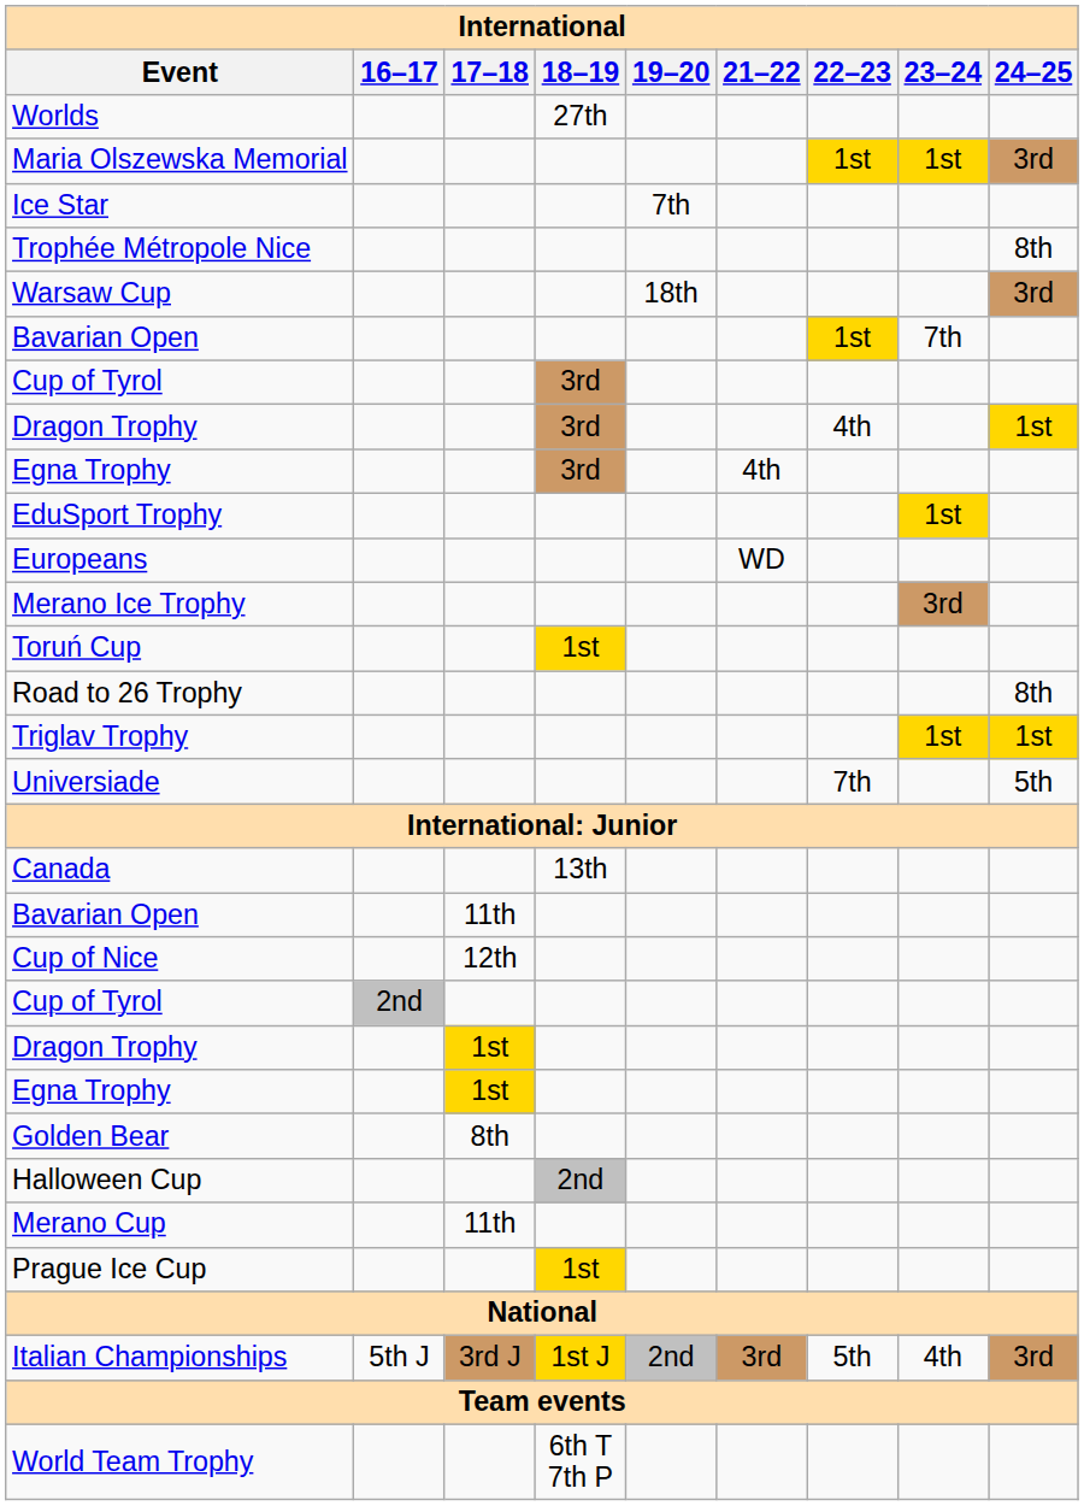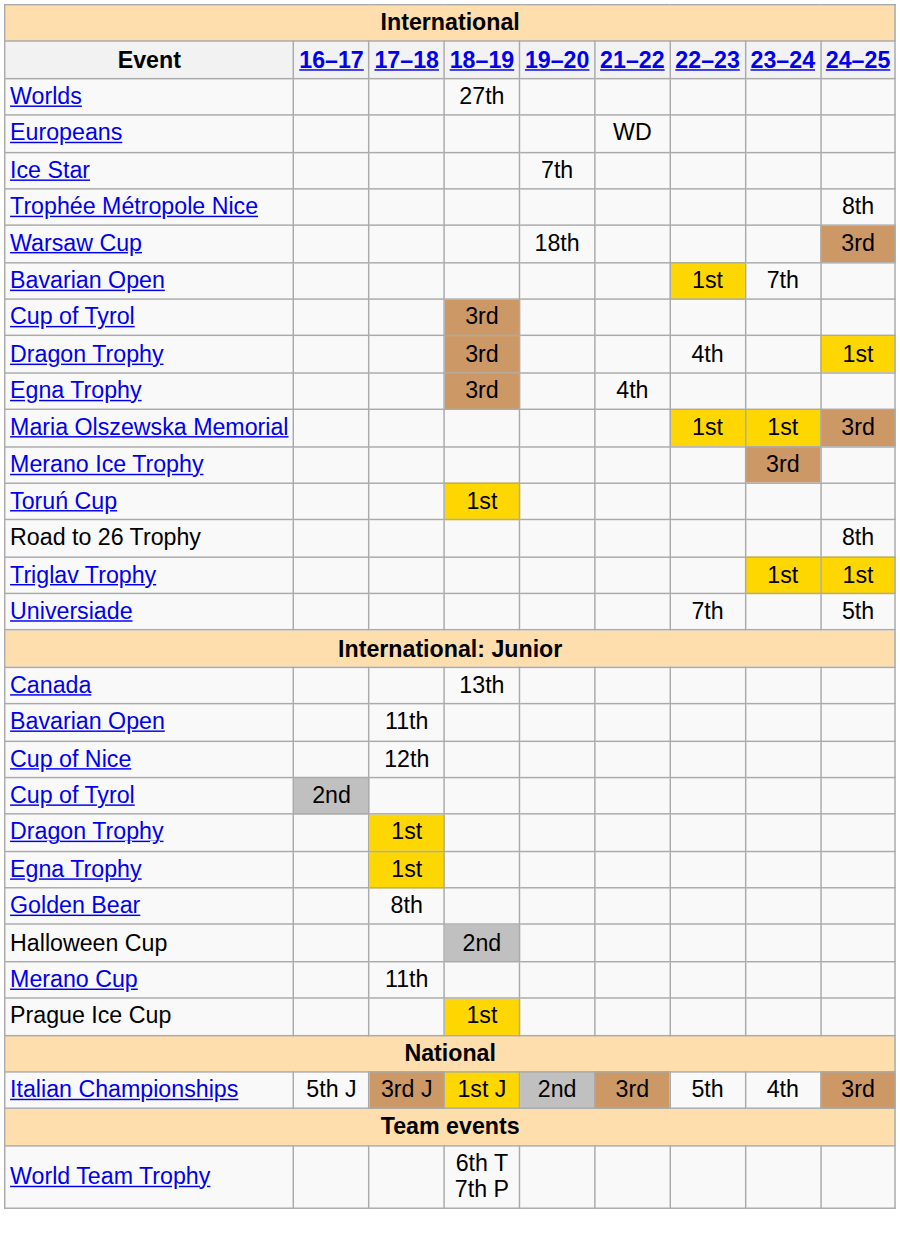rows swapped: Europeans <-> Maria Olszewska Memorial
- row: EduSport Trophy | 1st
